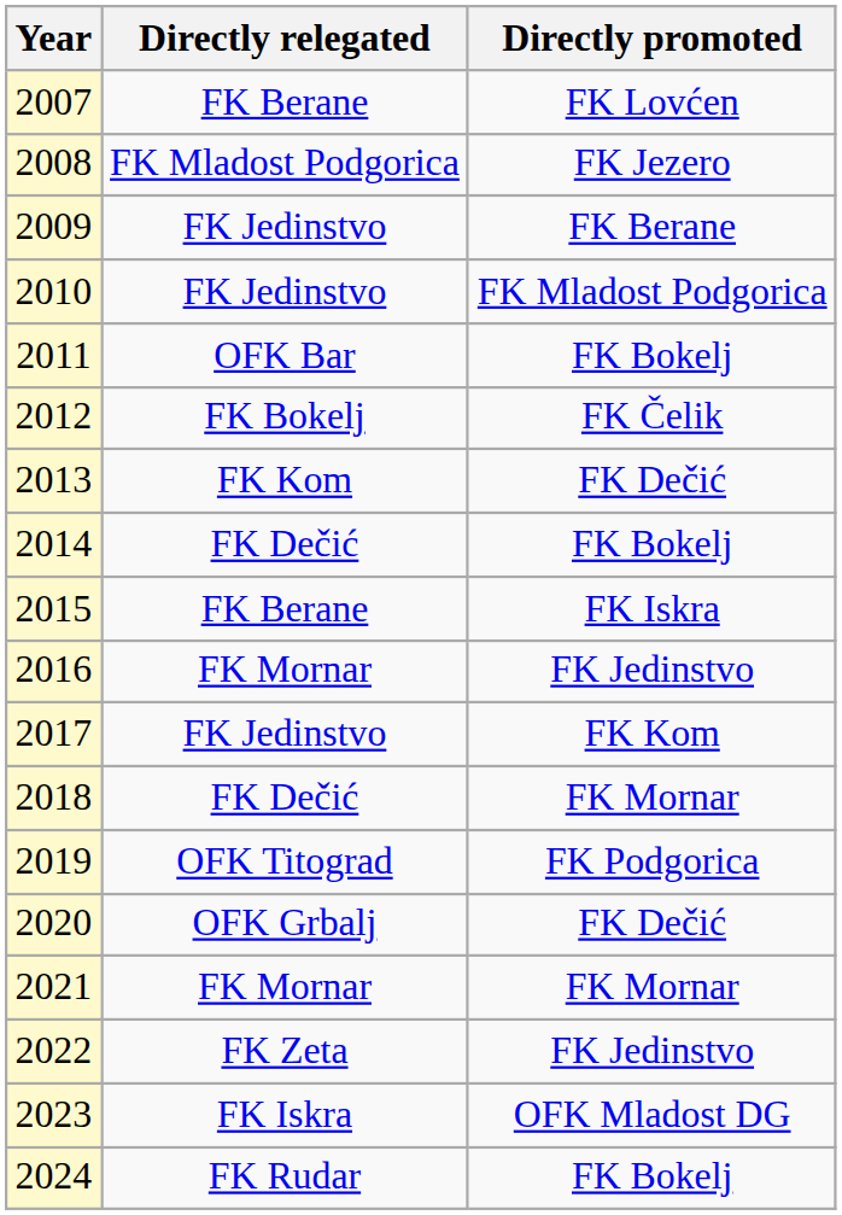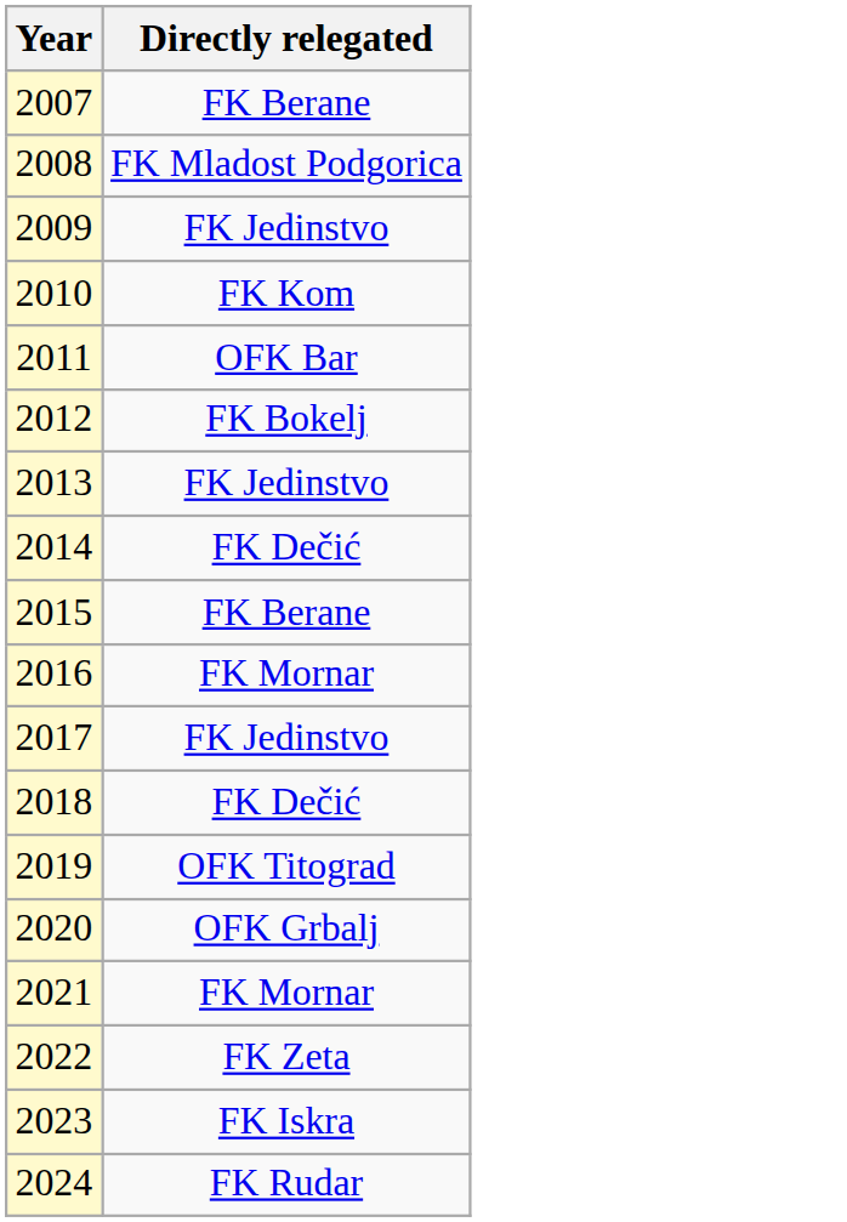- column: Directly promoted | FK Lovćen | FK Jezero | FK Berane | FK Mladost Podgorica | FK Bokelj | FK Čelik | FK Dečić | FK Bokelj | FK Iskra | FK Jedinstvo | FK Kom | FK Mornar | FK Podgorica | FK Dečić | FK Mornar | FK Jedinstvo | OFK Mladost DG | FK Bokelj
2010 | Directly relegated: FK Jedinstvo -> FK Kom
2013 | Directly relegated: FK Kom -> FK Jedinstvo
